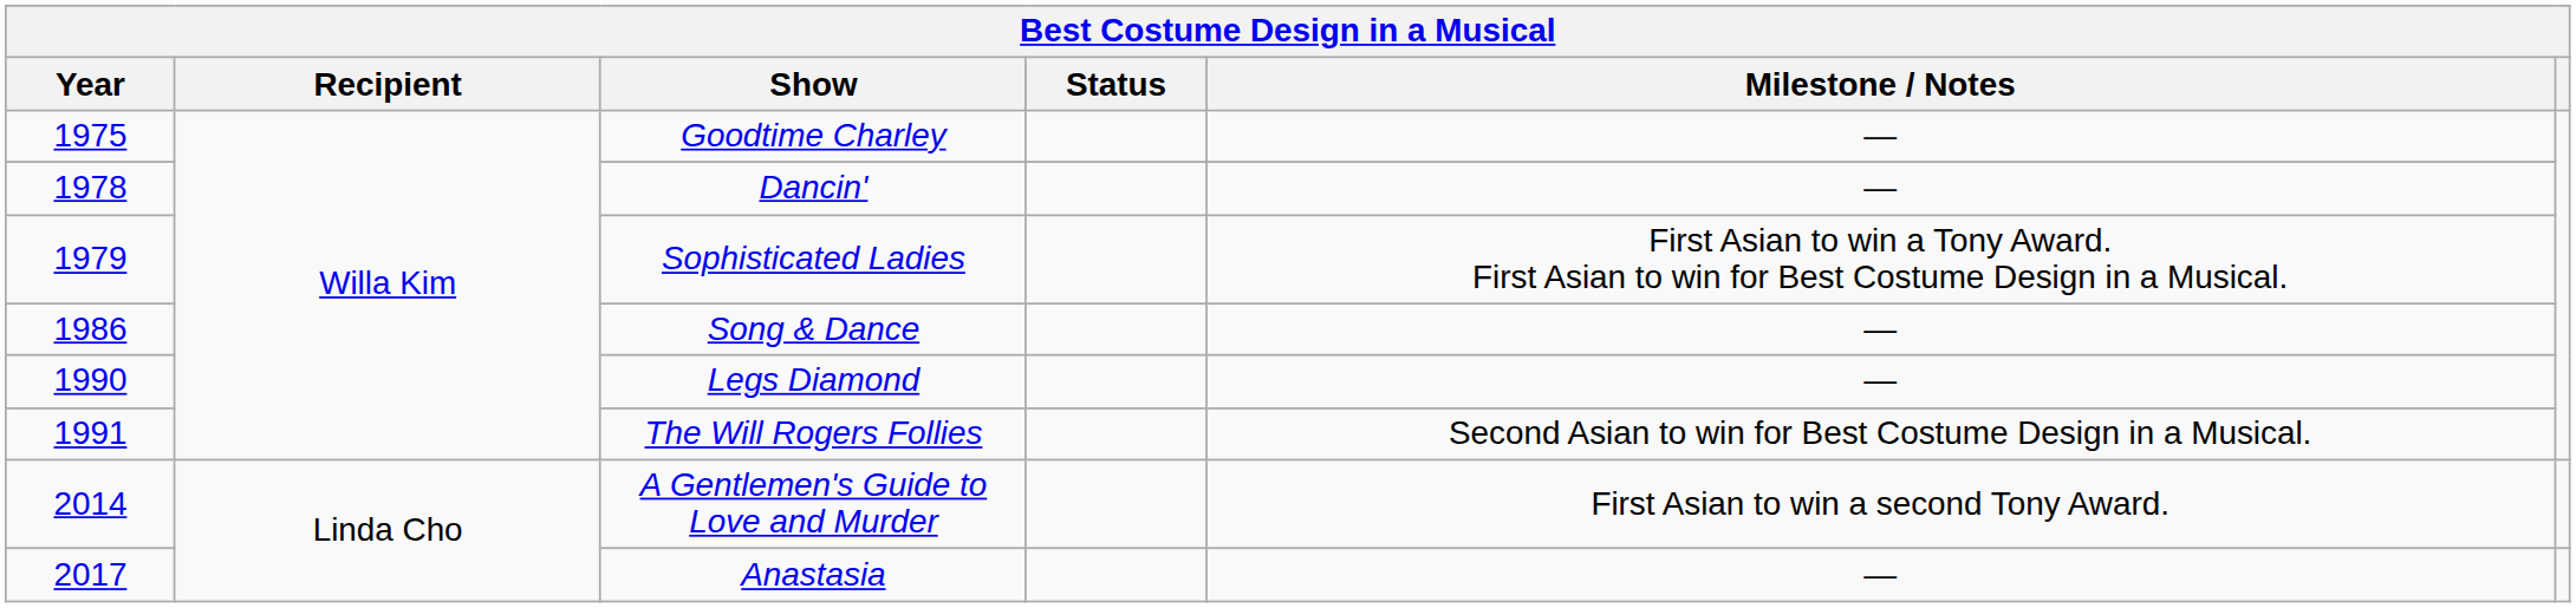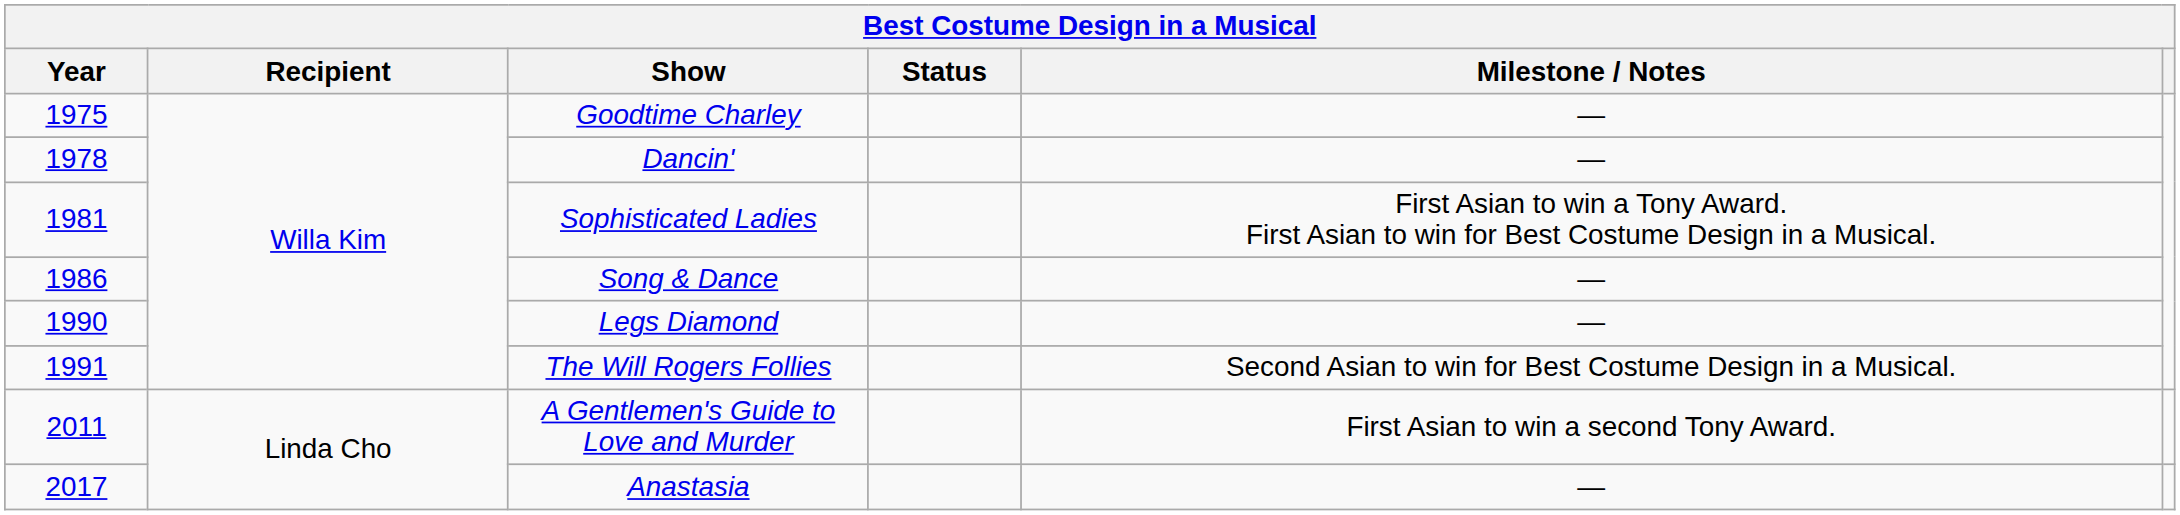Sophisticated Ladies | Year: 1979 -> 1981
A Gentlemen's Guide to Love and Murder | Year: 2014 -> 2011
